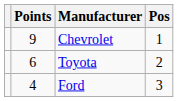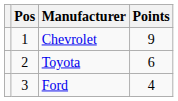columns swapped: Pos <-> Points
